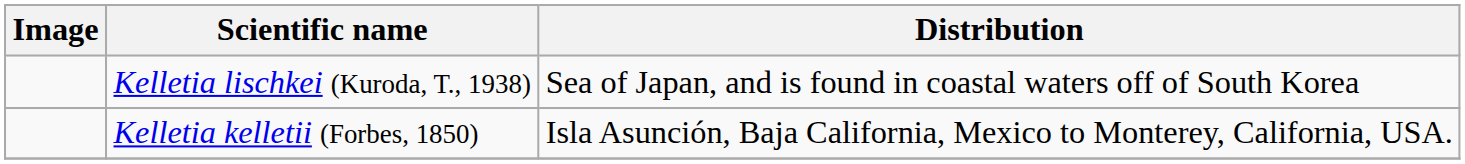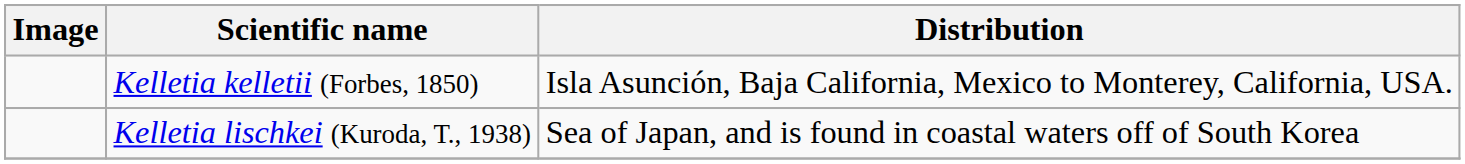rows swapped: Kelletia kelletii (Forbes, 1850) <-> Kelletia lischkei (Kuroda, T., 1938)
